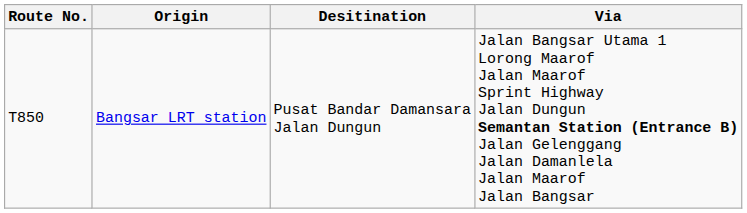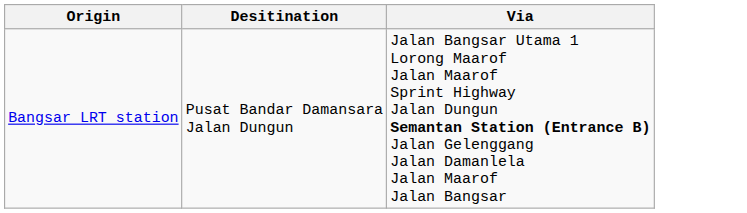- column: Route No. | T850
